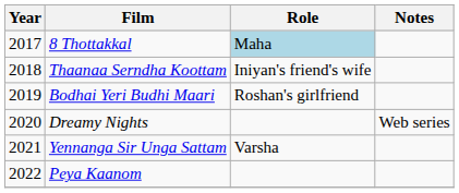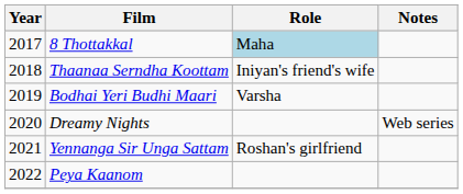Bodhai Yeri Budhi Maari | Role: Roshan's girlfriend -> Varsha
Yennanga Sir Unga Sattam | Role: Varsha -> Roshan's girlfriend
